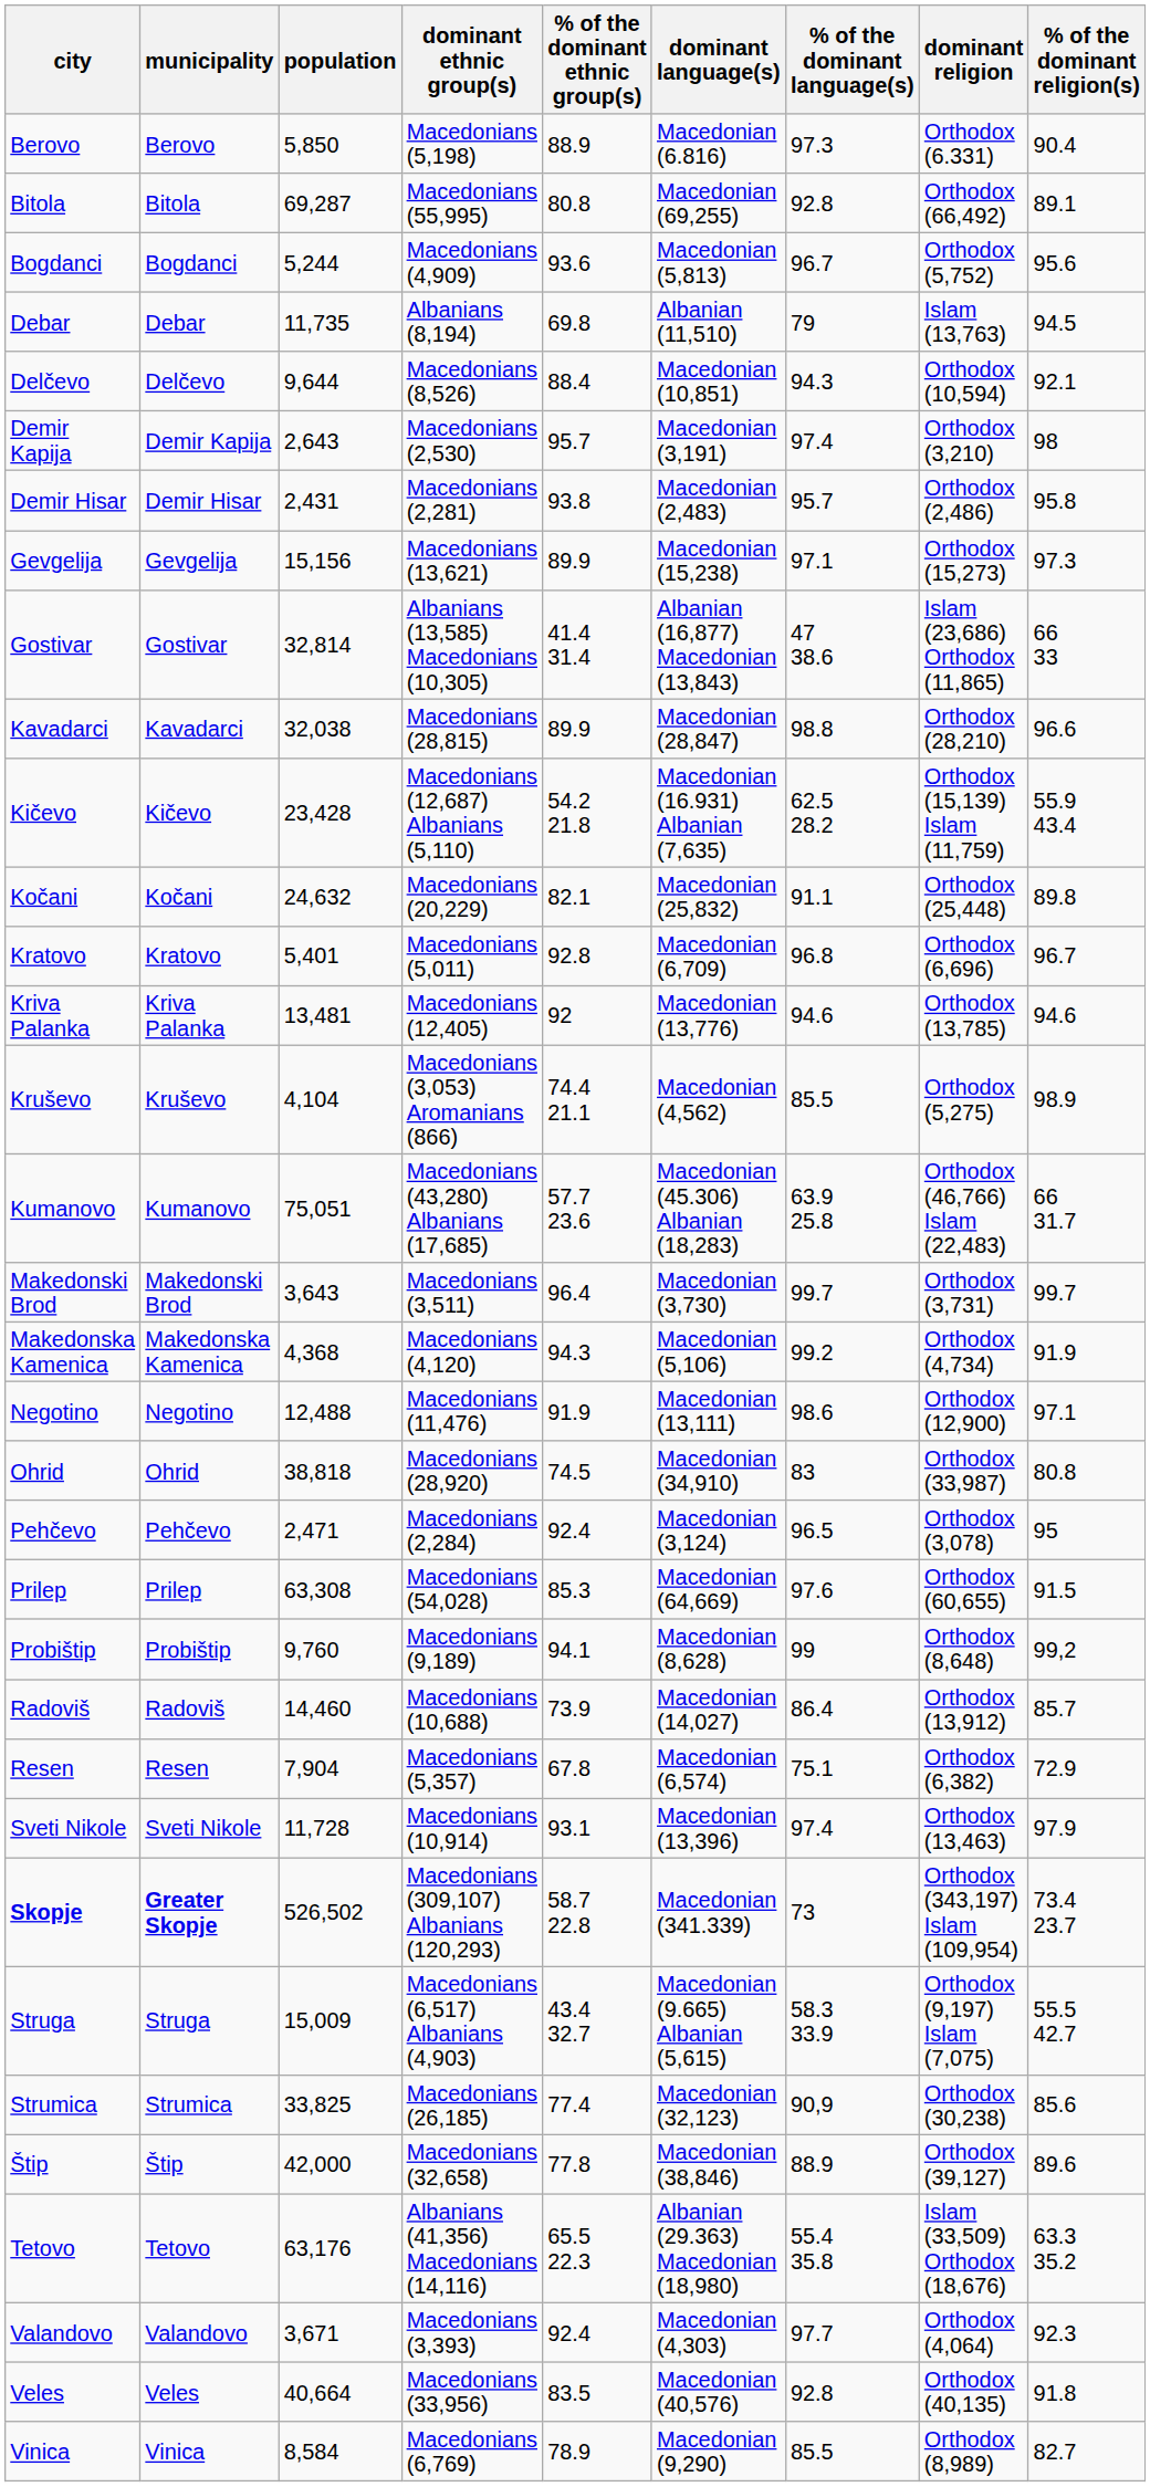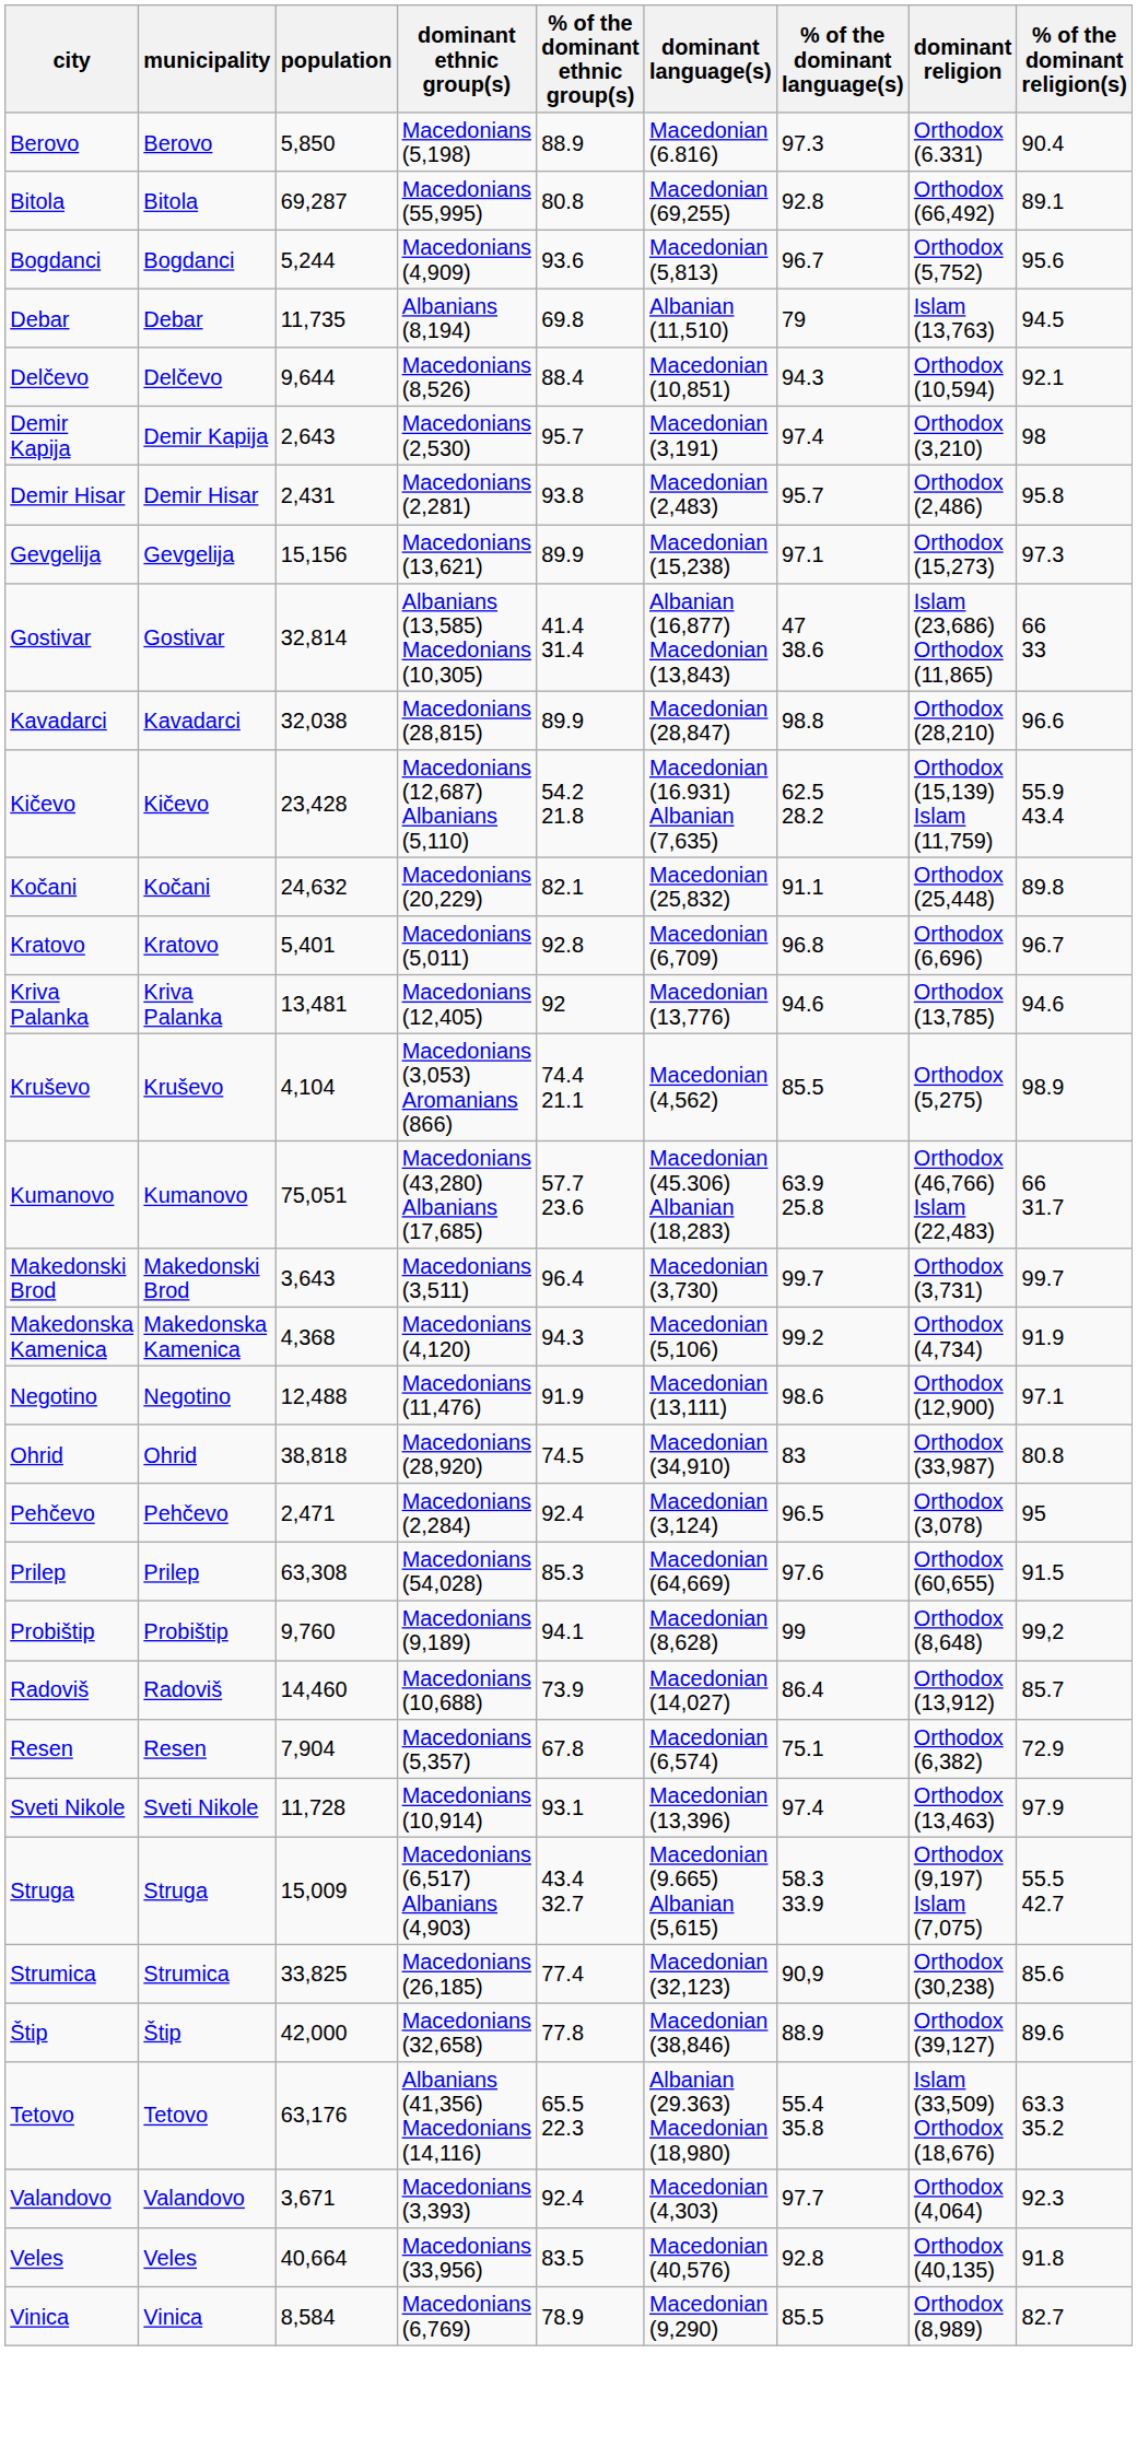- row: Skopje | Greater Skopje | 526,502 | Macedonians (309,107) Albanians (120,293) | 58.7 22.8 | Macedonian (341.339) | 73 | Orthodox (343,197) Islam (109,954) | 73.4 23.7
